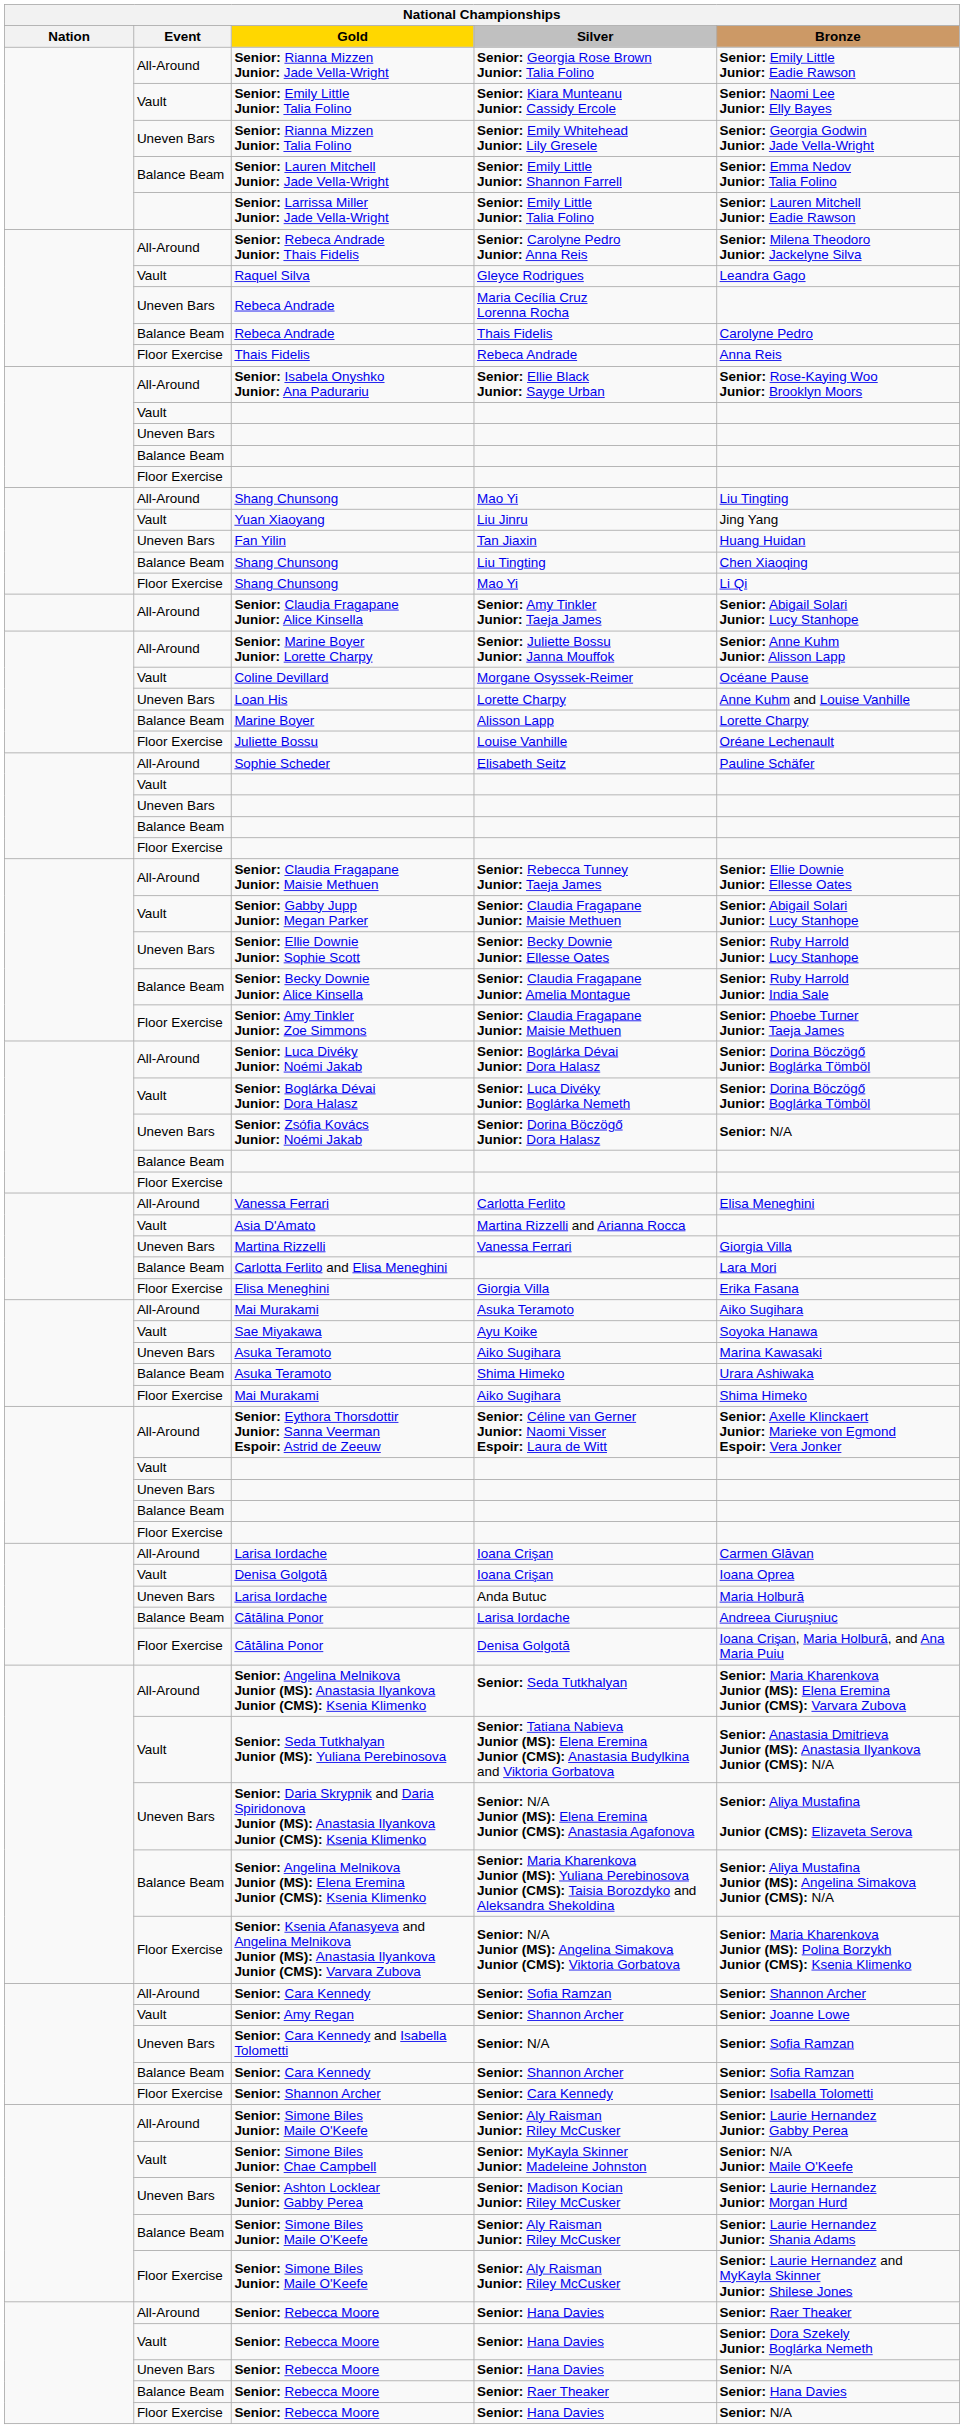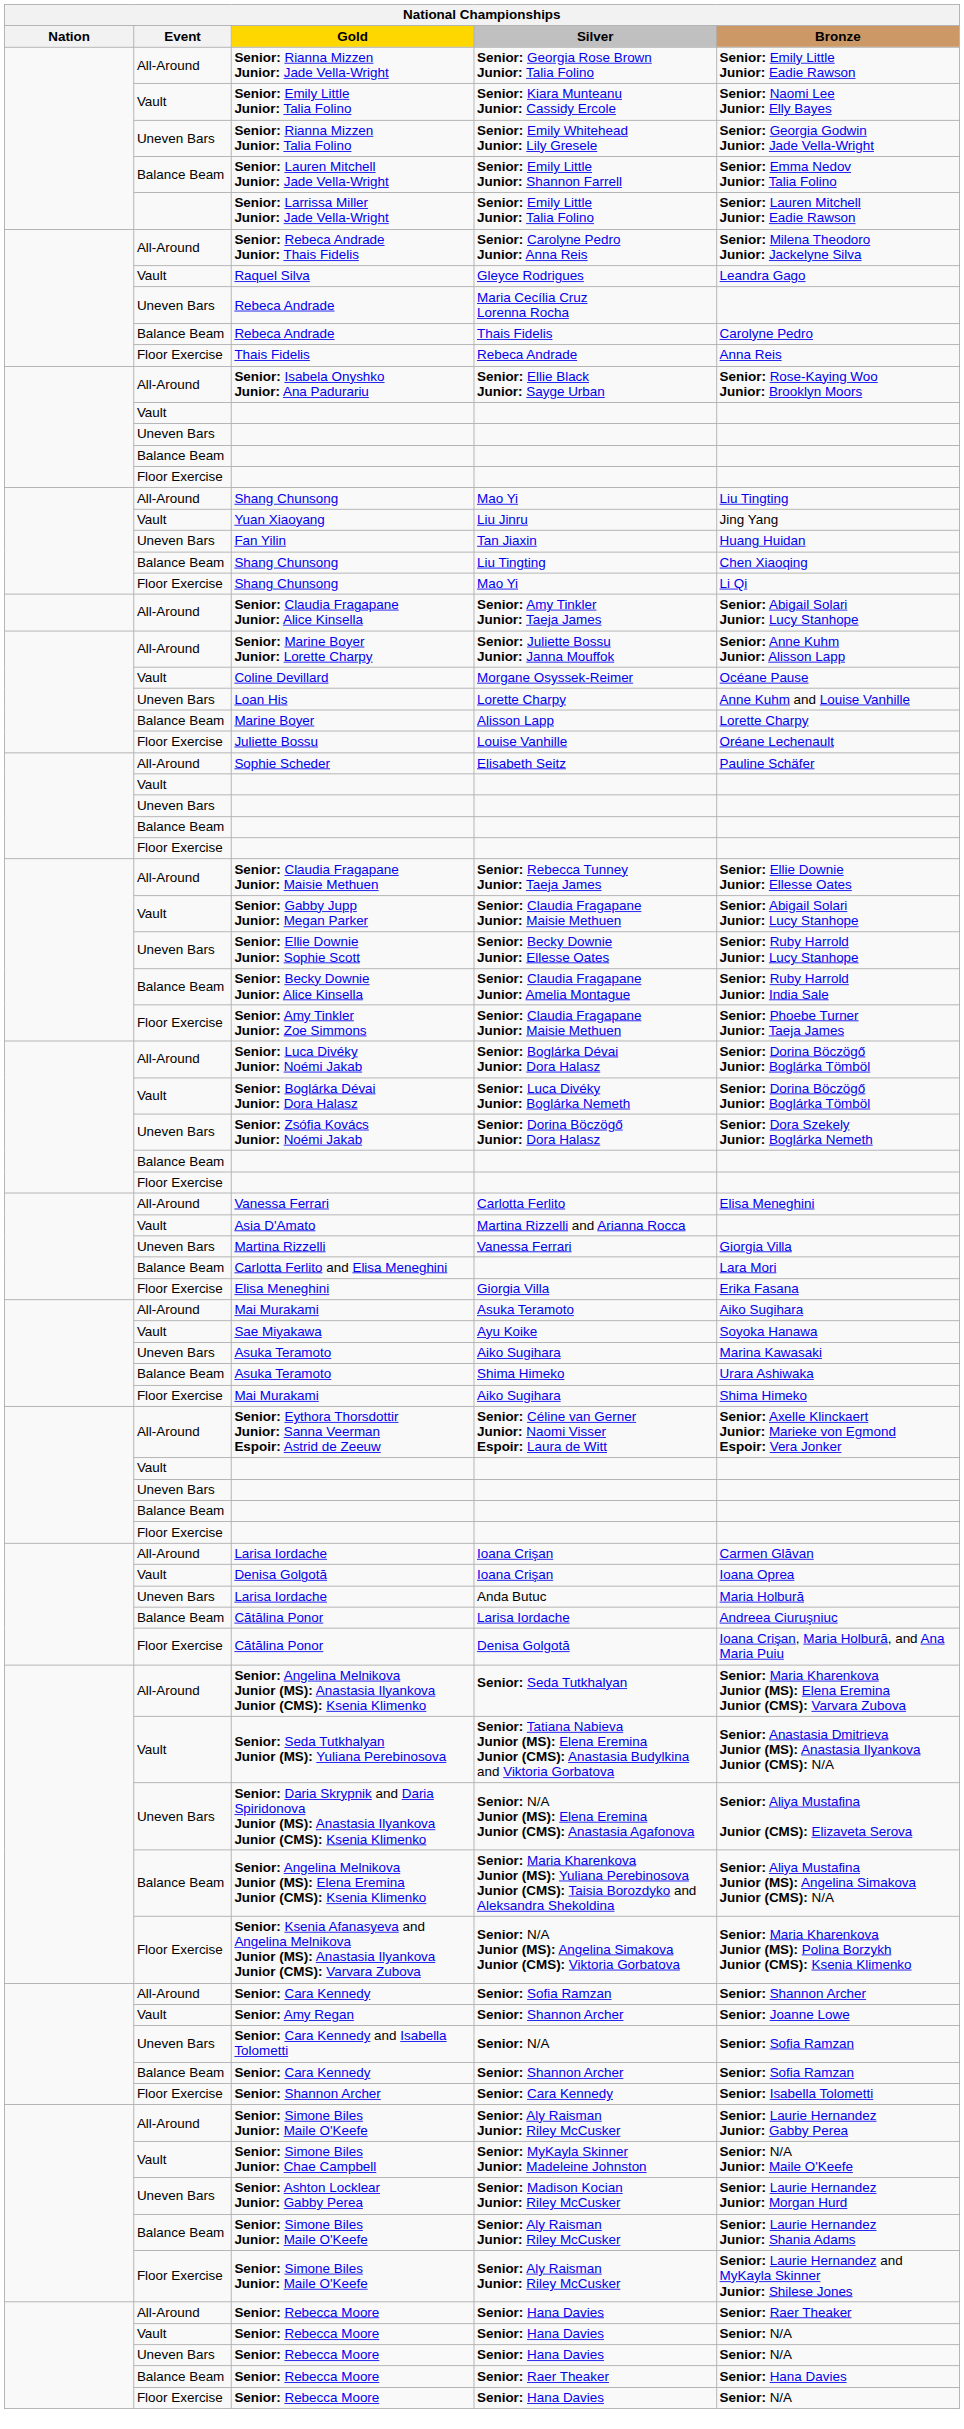Senior: Dorina Böczögő Junior: Dora Halasz | Bronze: Senior: N/A -> Senior: Dora Szekely Junior: Boglárka Nemeth
Vault / Senior: Hana Davies | Bronze: Senior: Dora Szekely Junior: Boglárka Nemeth -> Senior: N/A
